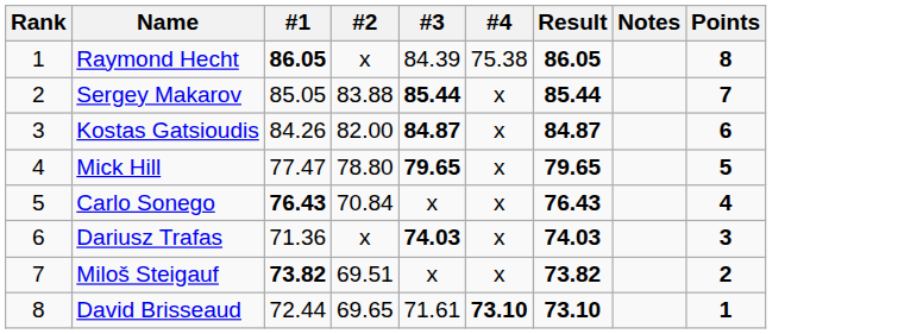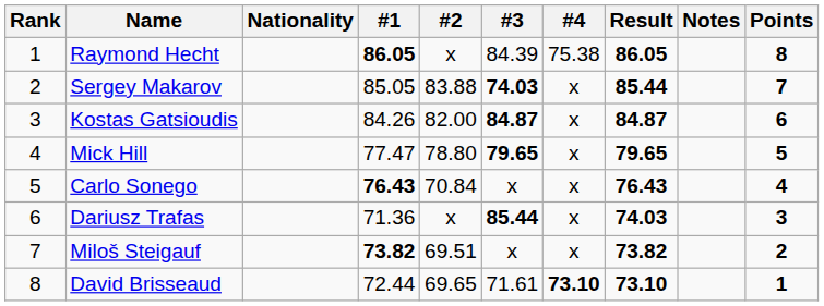+ column: Nationality
Sergey Makarov | #3: 85.44 -> 74.03
Dariusz Trafas | #3: 74.03 -> 85.44
